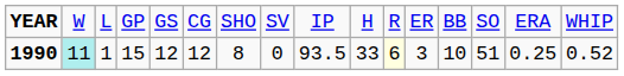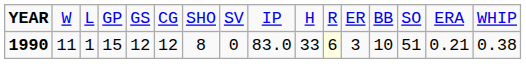1990 | column 2: paleturquoise background -> no background
1990 | column 9: 93.5 -> 83.0
1990 | column 15: 0.25 -> 0.21
1990 | column 16: 0.52 -> 0.38
